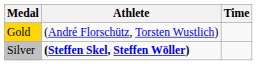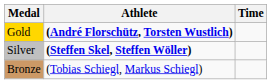Gold | Athlete: normal -> bold
+ row: Bronze | (Tobias Schiegl, Markus Schiegl)
